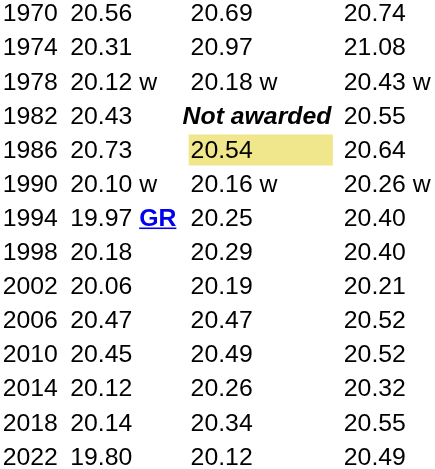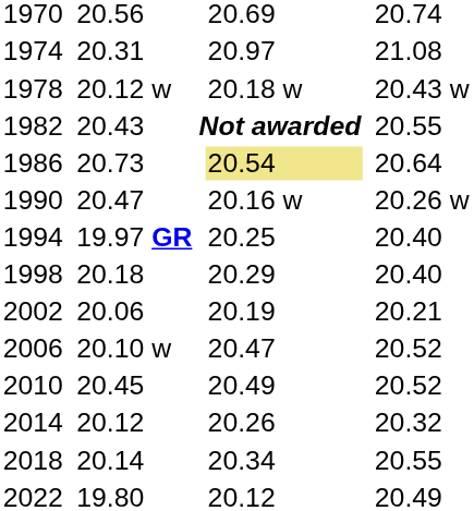1990 | column 3: 20.10 w -> 20.47
2006 | column 3: 20.47 -> 20.10 w
